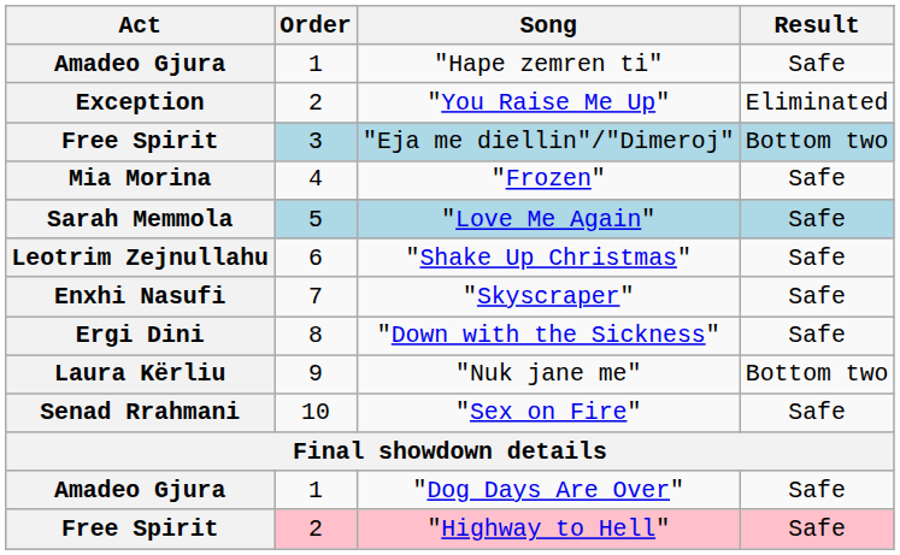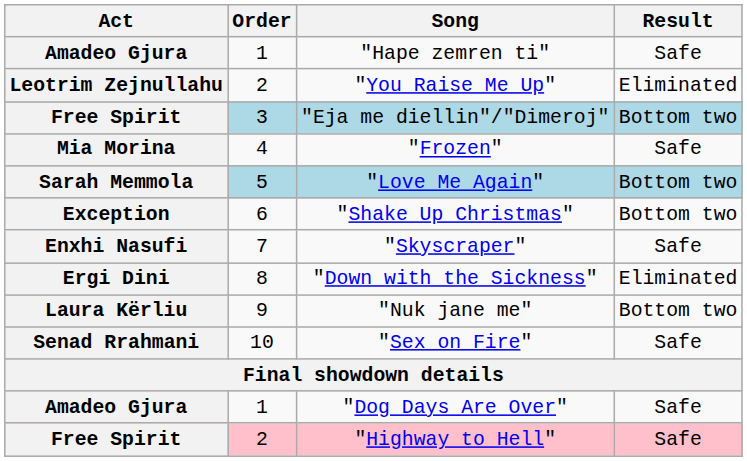"You Raise Me Up" | Act: Exception -> Leotrim Zejnullahu
"Love Me Again" | Result: Safe -> Bottom two
"Shake Up Christmas" | Act: Leotrim Zejnullahu -> Exception
"Shake Up Christmas" | Result: Safe -> Bottom two
"Down with the Sickness" | Result: Safe -> Eliminated
